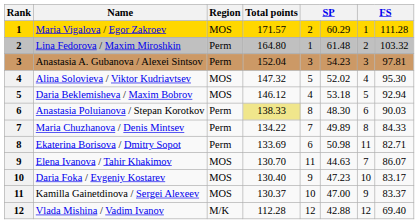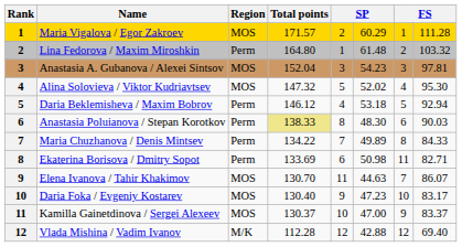Anastasia A. Gubanova / Alexei Sintsov | Region: Perm -> MOS
Daria Beklemisheva / Maxim Bobrov | Region: MOS -> Perm
